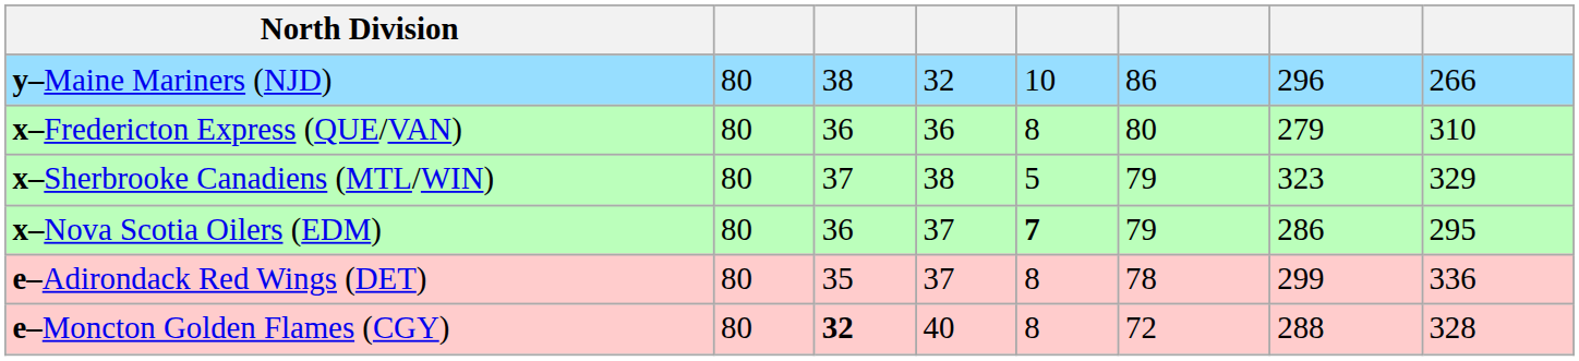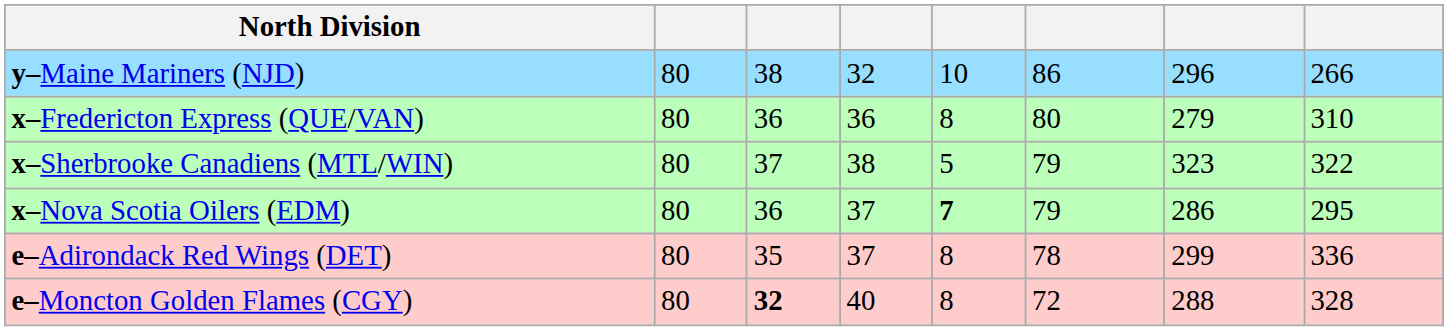x–Sherbrooke Canadiens (MTL/WIN) | column 8: 329 -> 322
